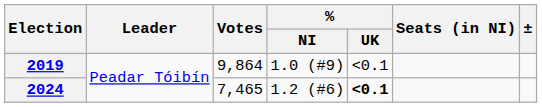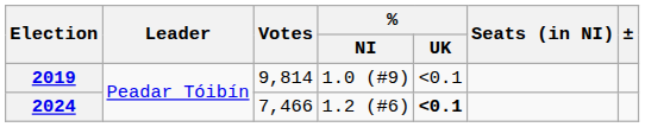2019 | Votes: 9,864 -> 9,814
2024 | Votes: 7,465 -> 7,466
